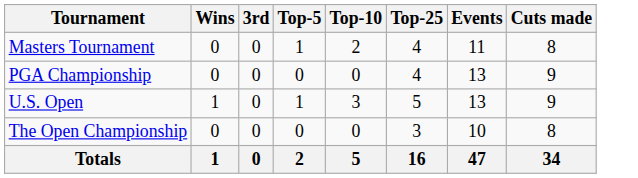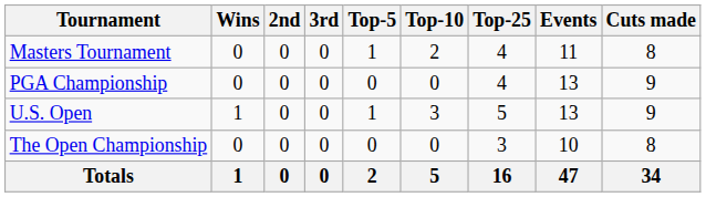+ column: 2nd | 0 | 0 | 0 | 0 | 0
